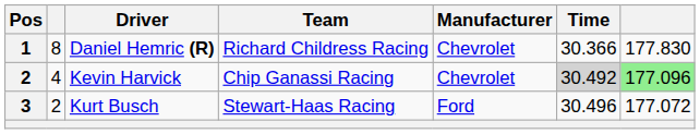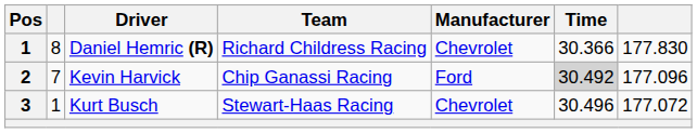Kevin Harvick | column 2: 4 -> 7
Kevin Harvick | Manufacturer: Chevrolet -> Ford
Kevin Harvick | column 7: lightgreen background -> no background
Kurt Busch | column 2: 2 -> 1
Kurt Busch | Manufacturer: Ford -> Chevrolet
